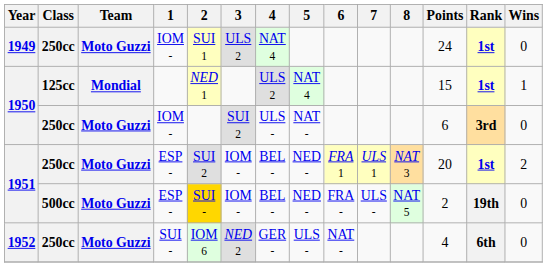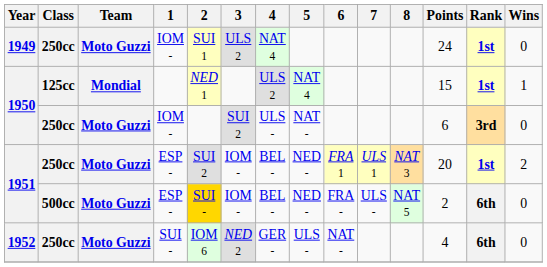1951 / 500cc | Rank: 19th -> 6th
